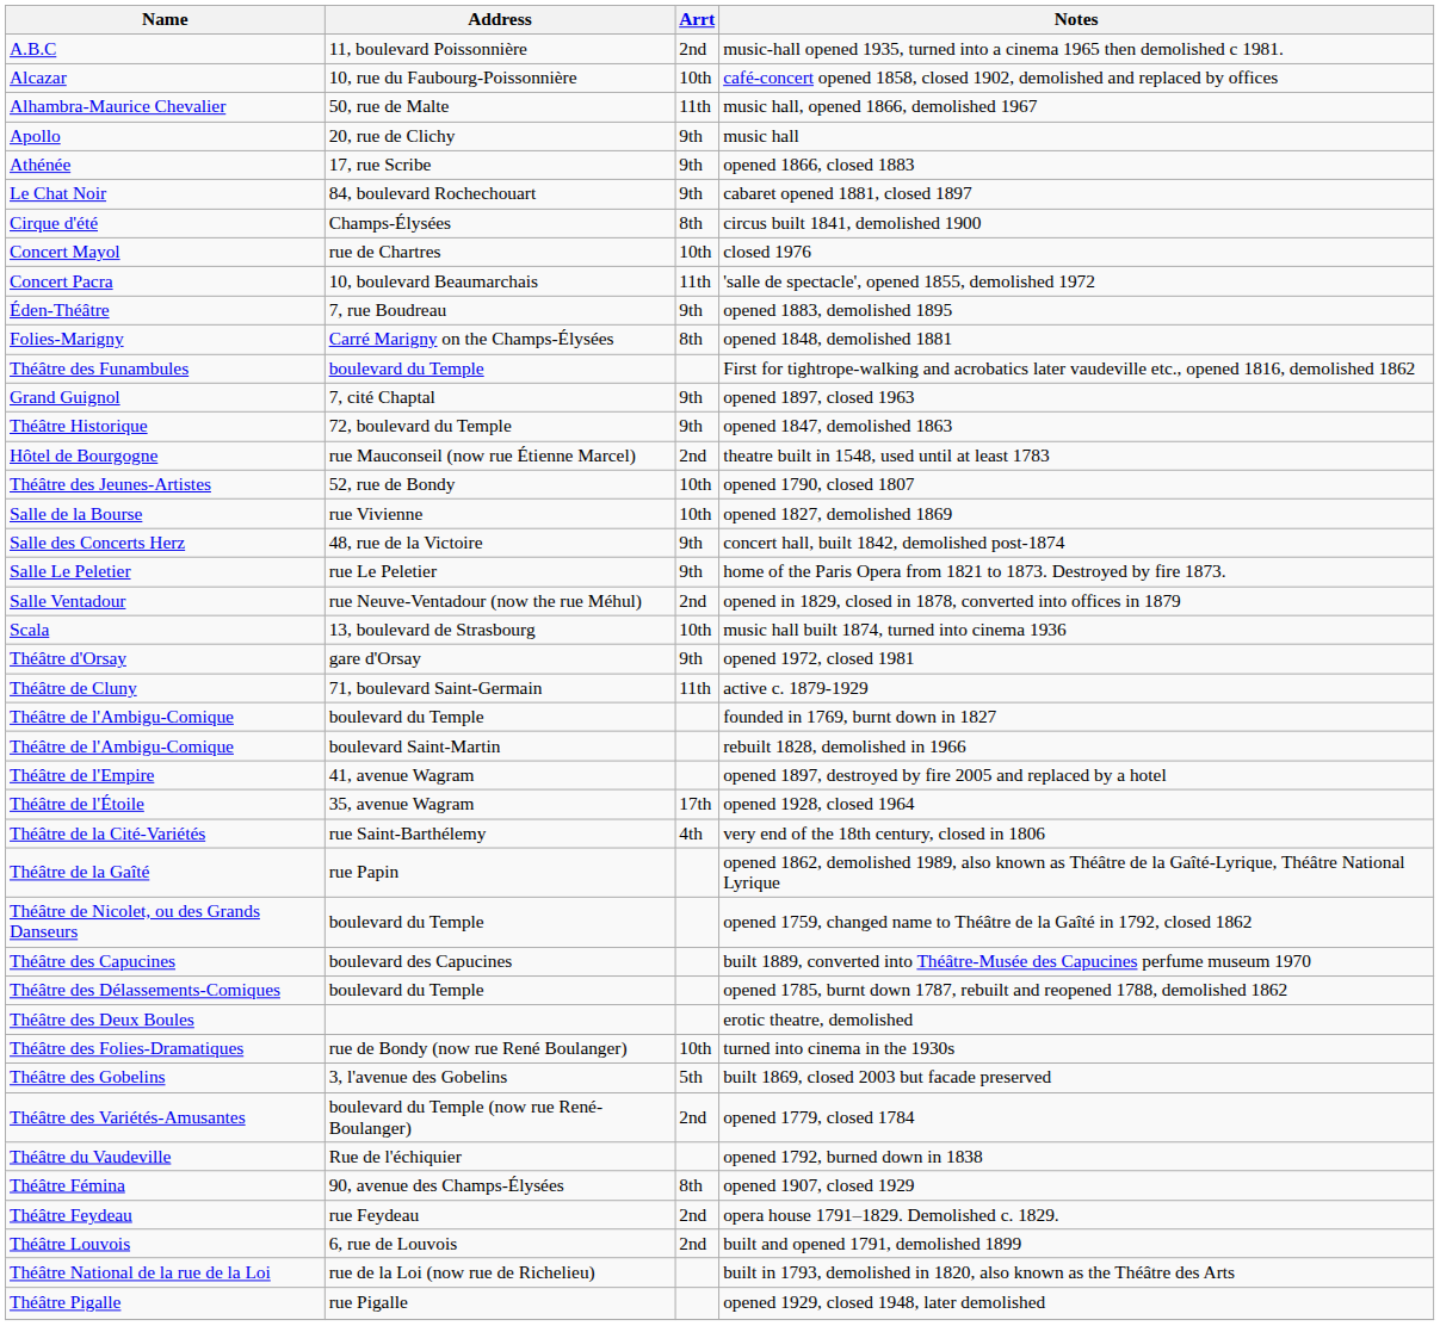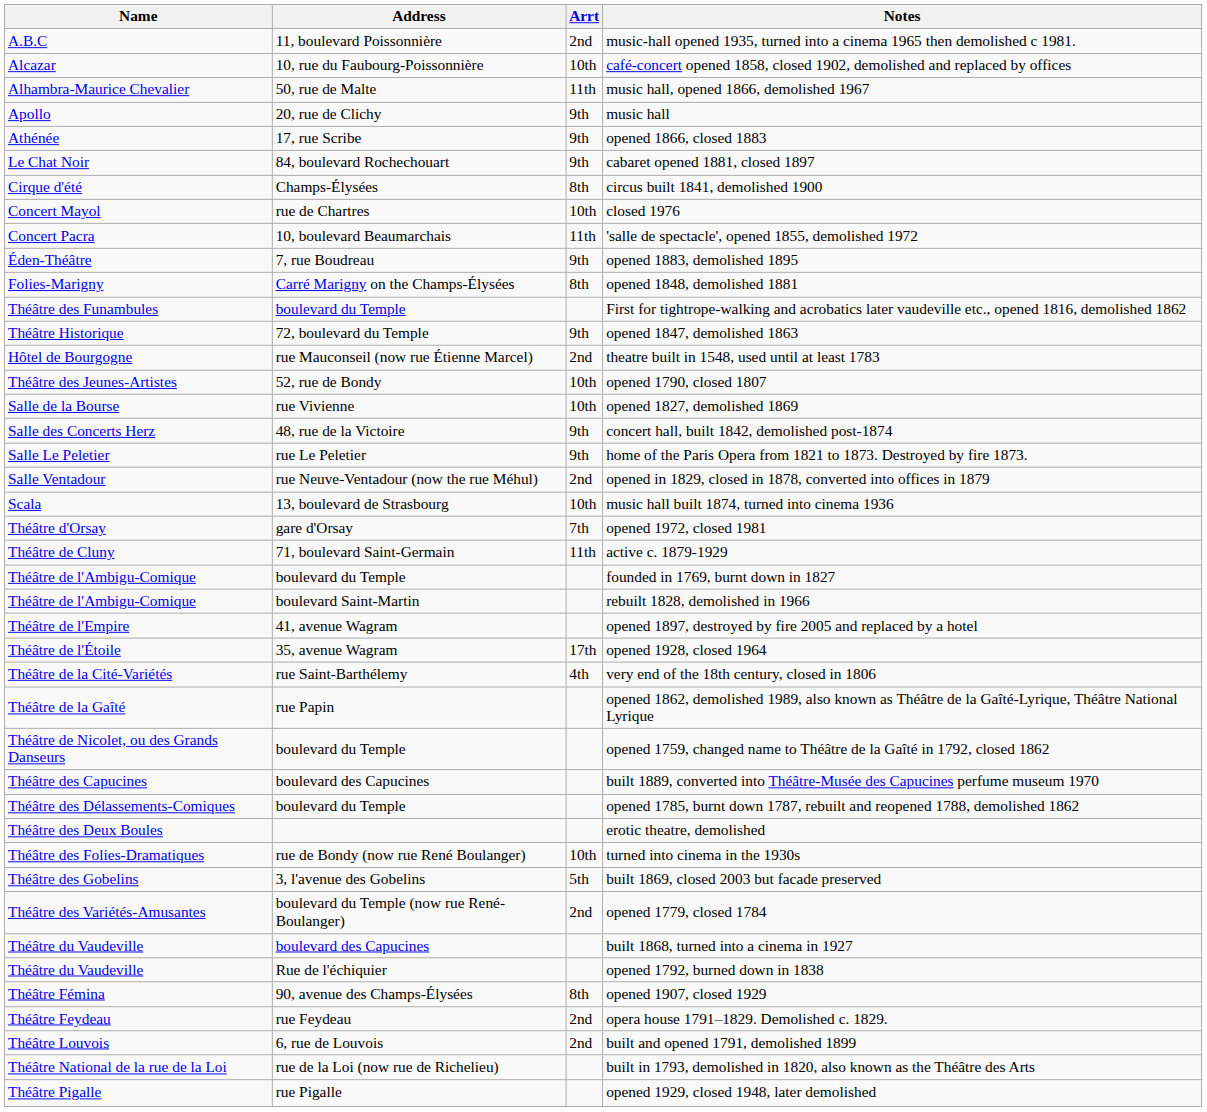- row: Grand Guignol | 7, cité Chaptal | 9th | opened 1897, closed 1963
opened 1972, closed 1981 | Arrt: 9th -> 7th
+ row: Théâtre du Vaudeville | boulevard des Capucines | built 1868, turned into a cinema in 1927
